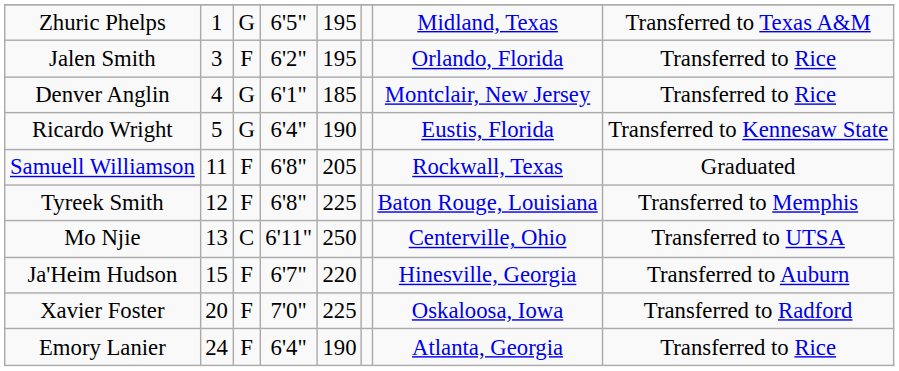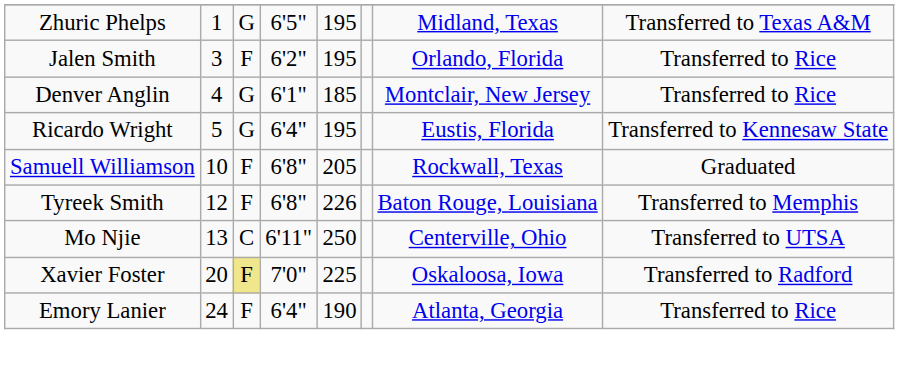Ricardo Wright | column 5: 190 -> 195
Samuell Williamson | column 2: 11 -> 10
Tyreek Smith | column 5: 225 -> 226
- row: Ja'Heim Hudson | 15 | F | 6'7" | 220 | Hinesville, Georgia | Transferred to Auburn
Xavier Foster | column 3: no background -> khaki background
